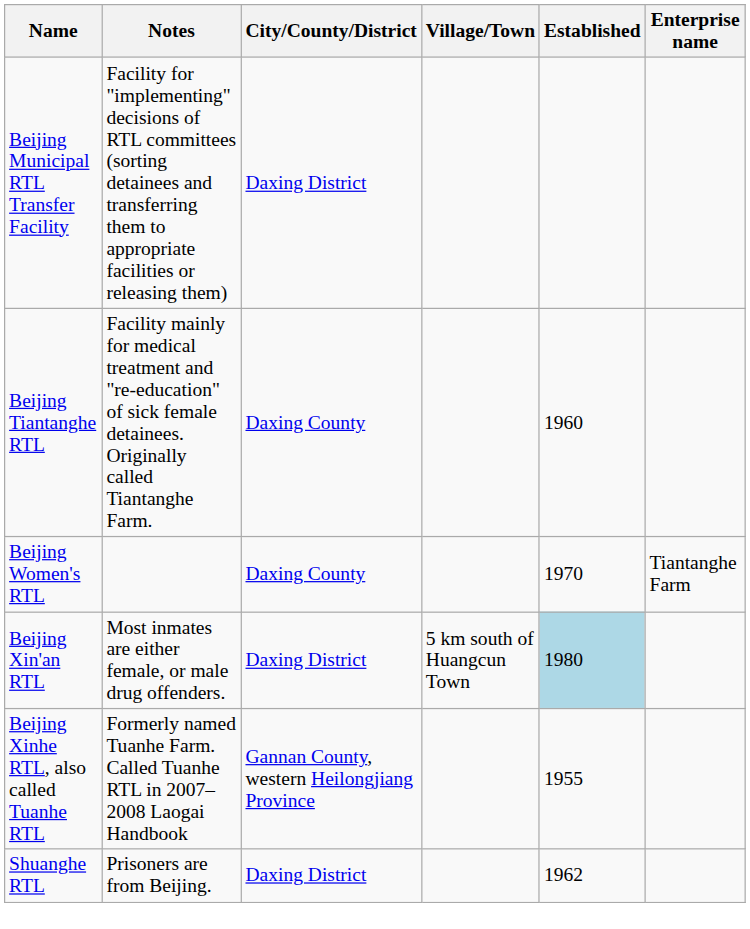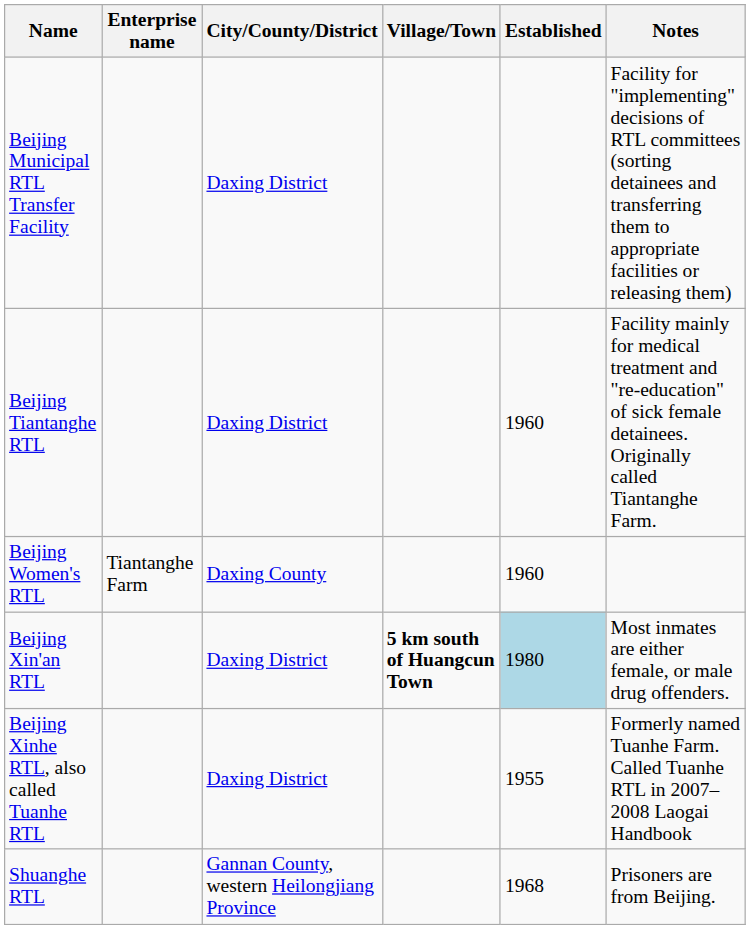columns swapped: Enterprise name <-> Notes
Beijing Tiantanghe RTL | City/County/District: Daxing County -> Daxing District
Beijing Women's RTL | Established: 1970 -> 1960
Beijing Xin'an RTL | Village/Town: normal -> bold
Beijing Xinhe RTL, also called Tuanhe RTL | City/County/District: Gannan County, western Heilongjiang Province -> Daxing District
Shuanghe RTL | City/County/District: Daxing District -> Gannan County, western Heilongjiang Province
Shuanghe RTL | Established: 1962 -> 1968
